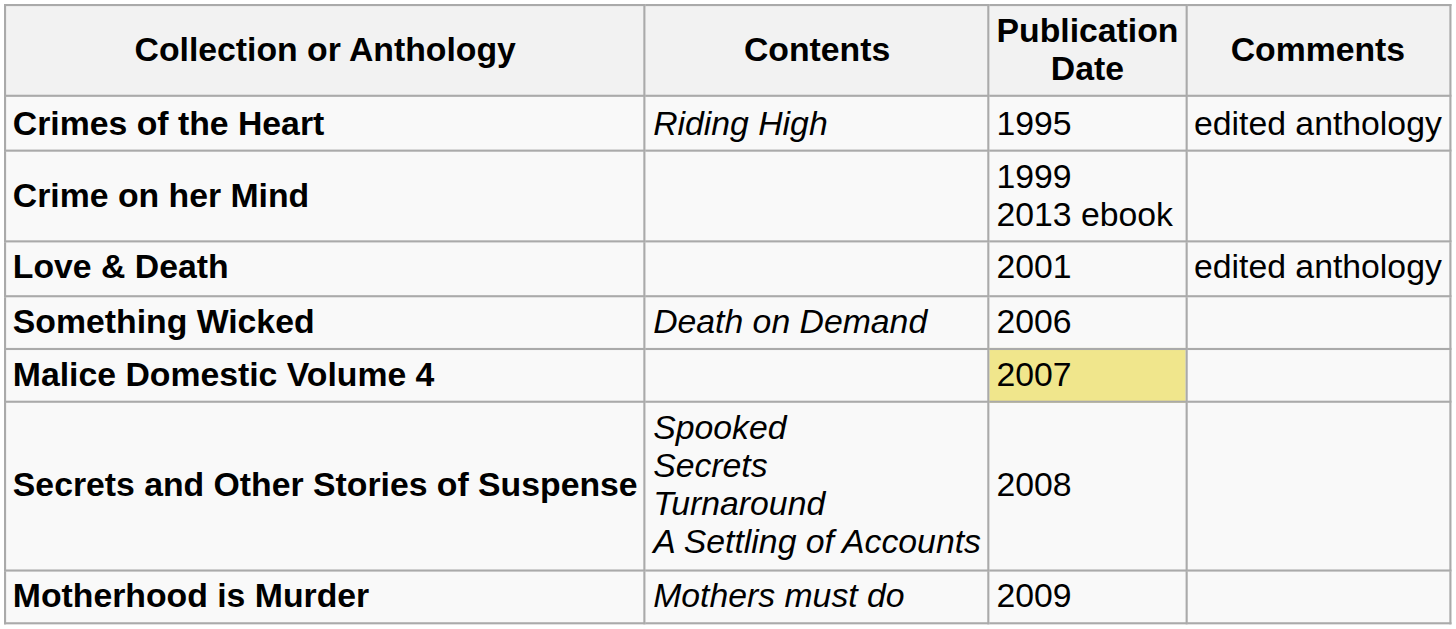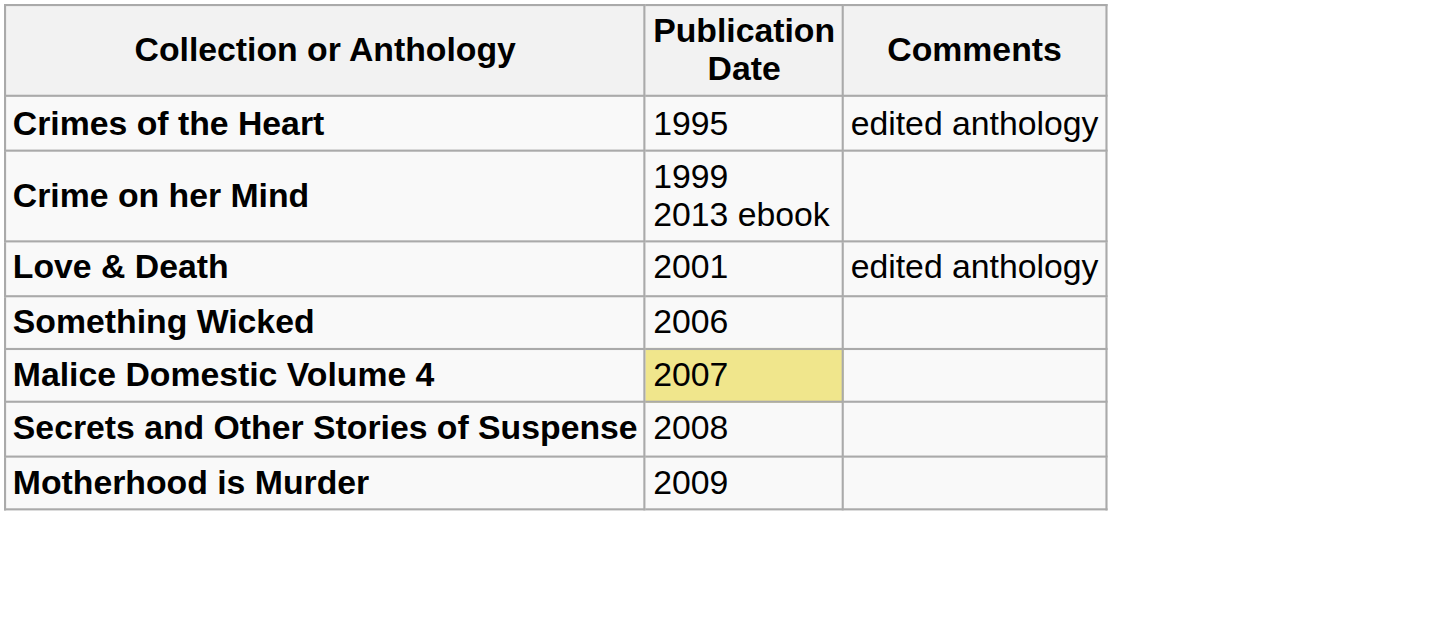- column: Contents | Riding High | Death on Demand | Spooked Secrets Turnaround A Settling of Accounts | Mothers must do
